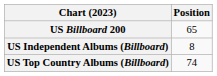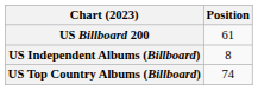US Billboard 200 | Position: 65 -> 61
